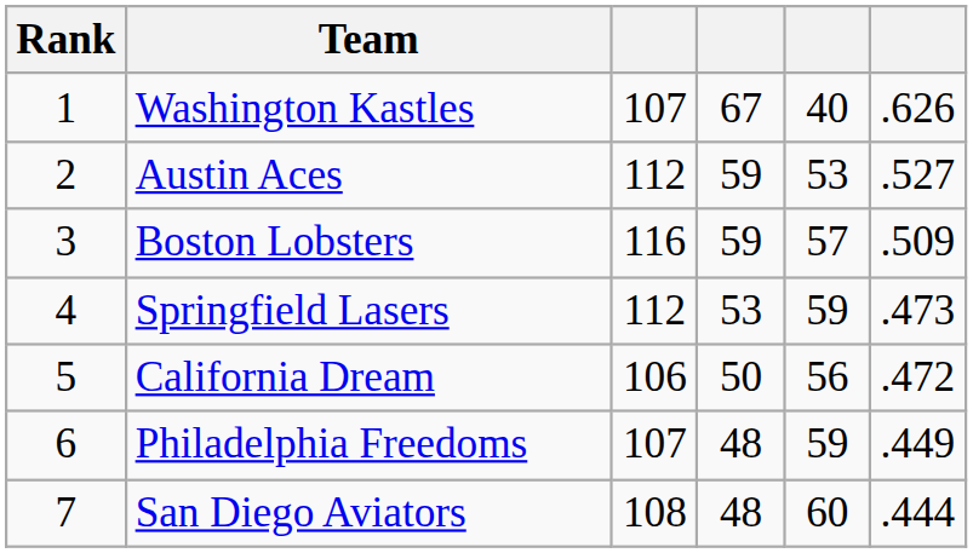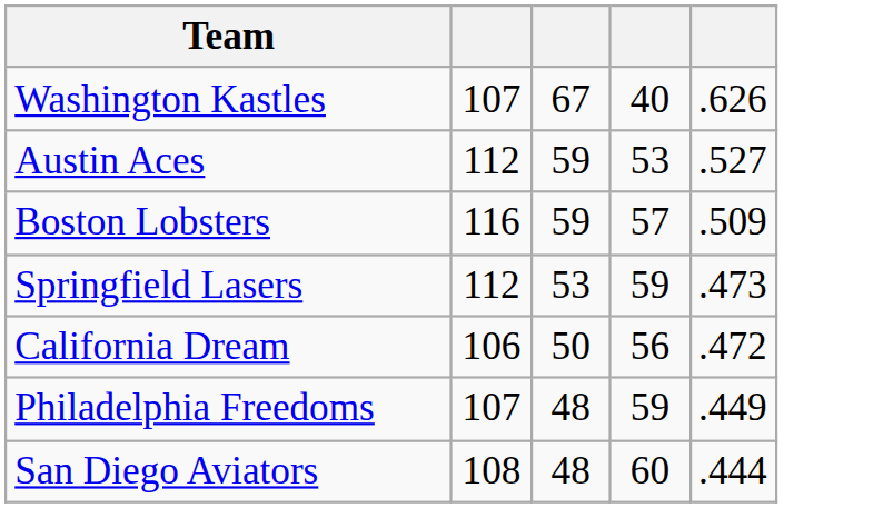- column: Rank | 1 | 2 | 3 | 4 | 5 | 6 | 7
